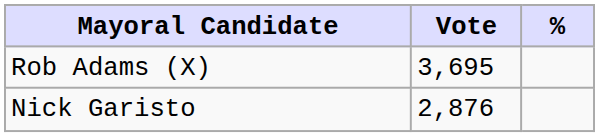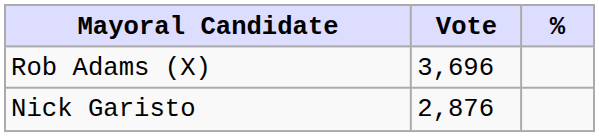Rob Adams (X) | Vote: 3,695 -> 3,696
